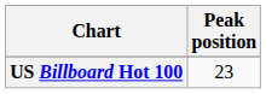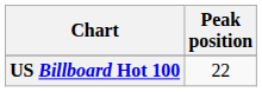US Billboard Hot 100 | Peak position: 23 -> 22
